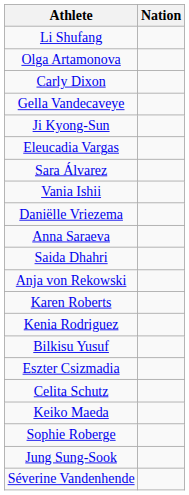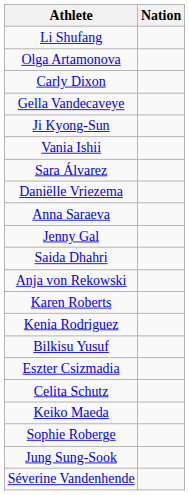- row: Eleucadia Vargas
rows swapped: Sara Álvarez <-> Vania Ishii
+ row: Jenny Gal
